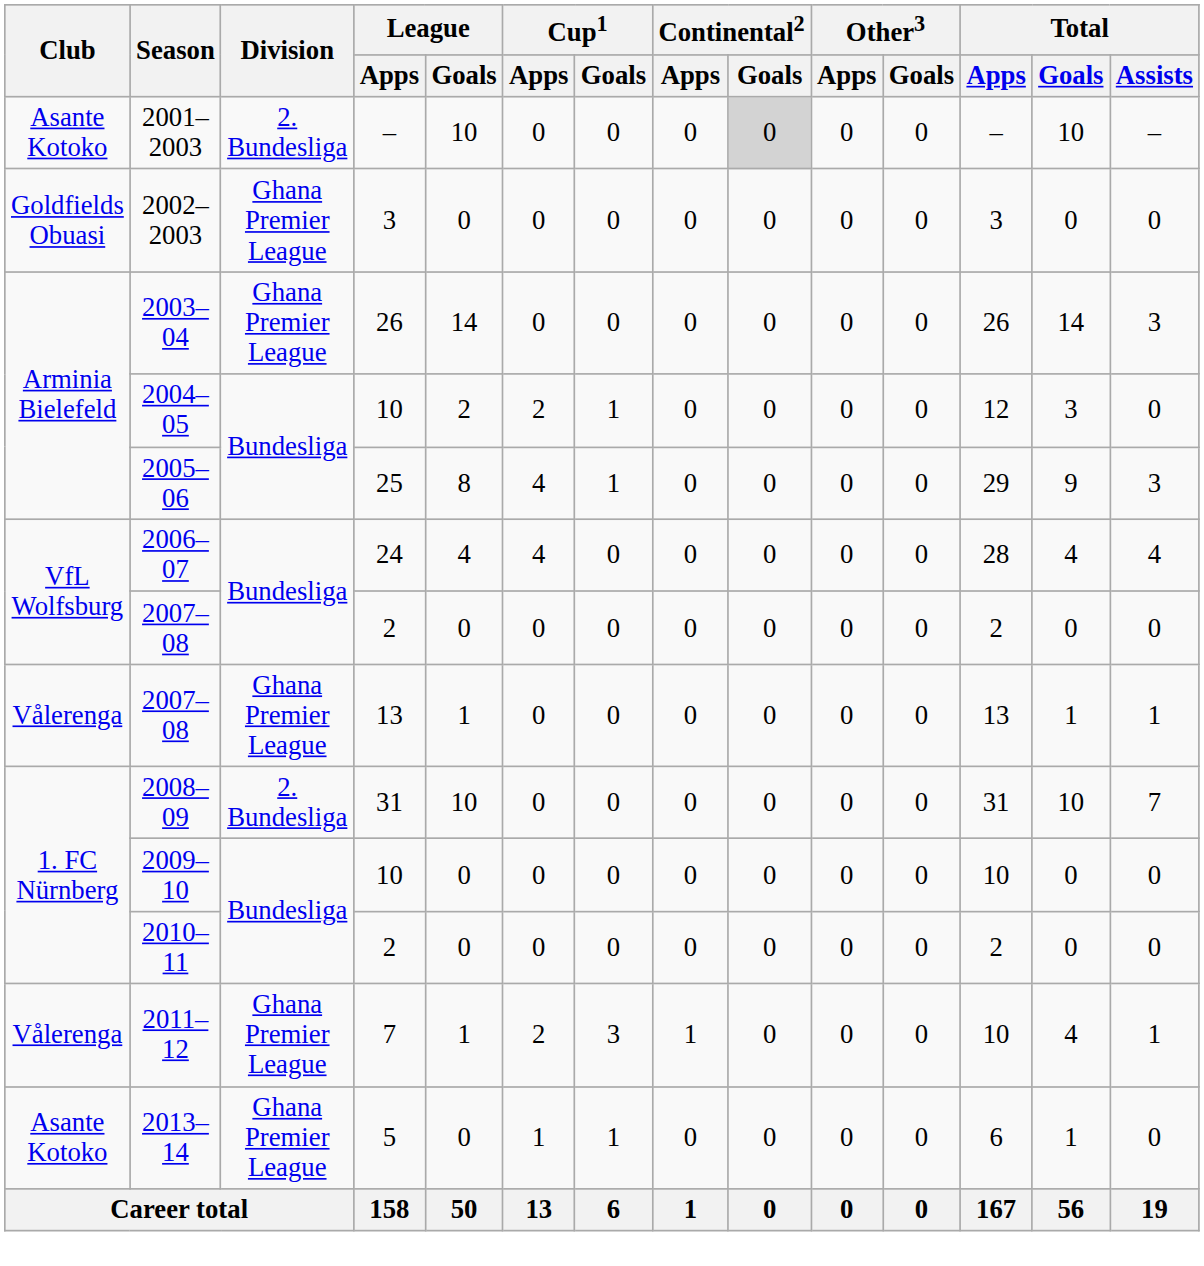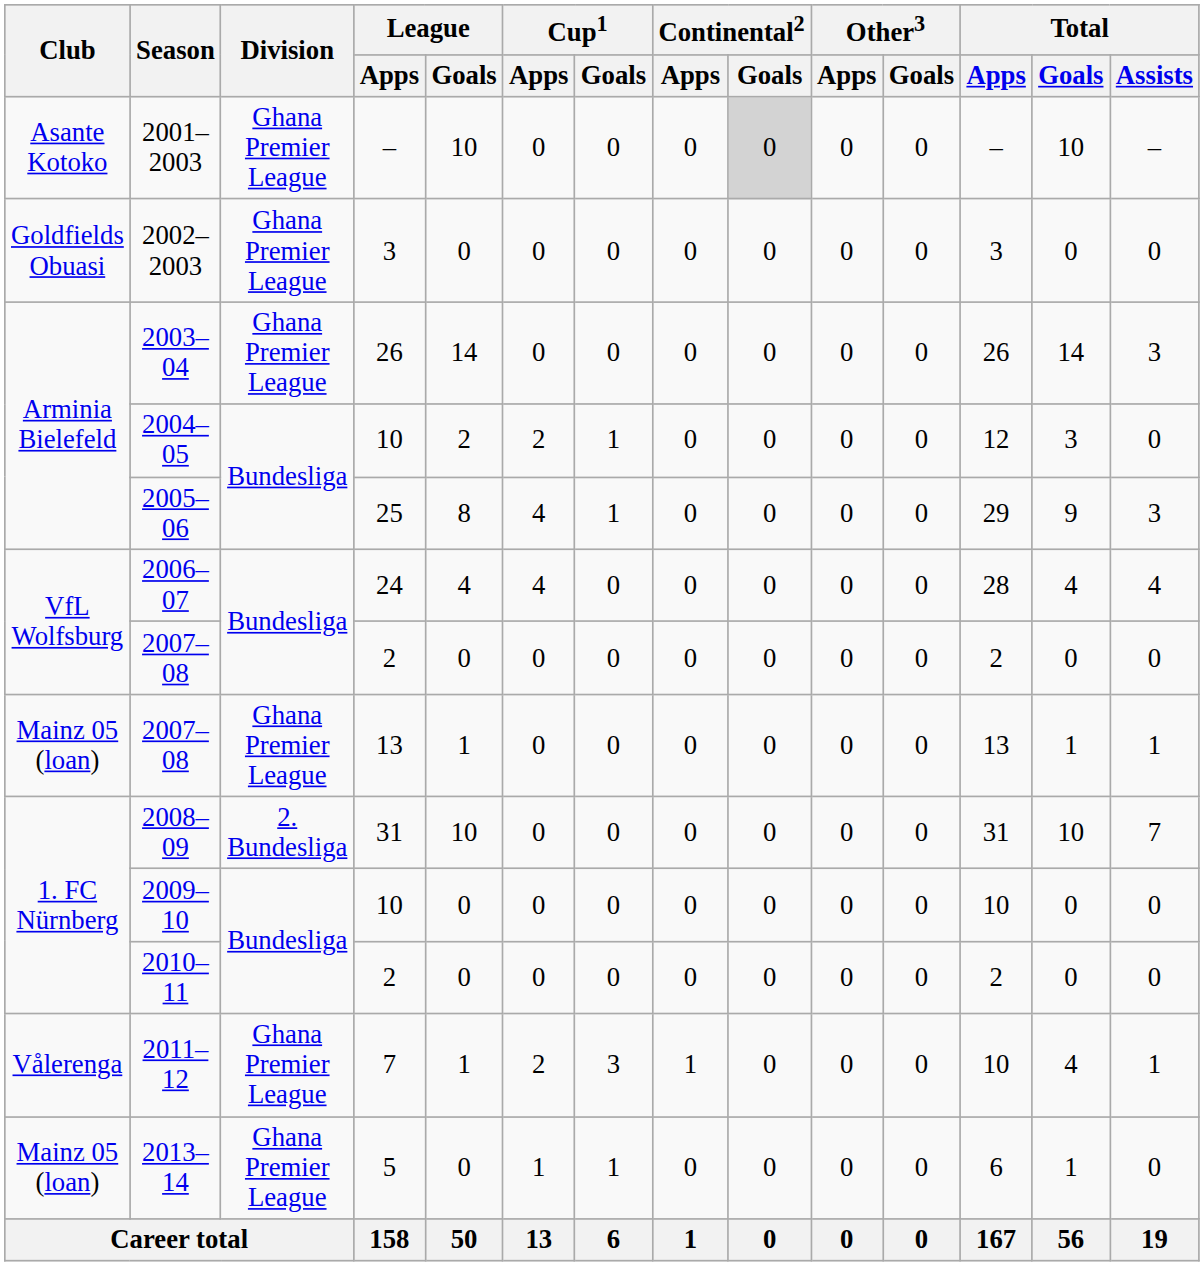2001–2003 | Division: 2. Bundesliga -> Ghana Premier League
2007–08 / 13 | Club: Vålerenga -> Mainz 05 (loan)
2013–14 | Club: Asante Kotoko -> Mainz 05 (loan)
